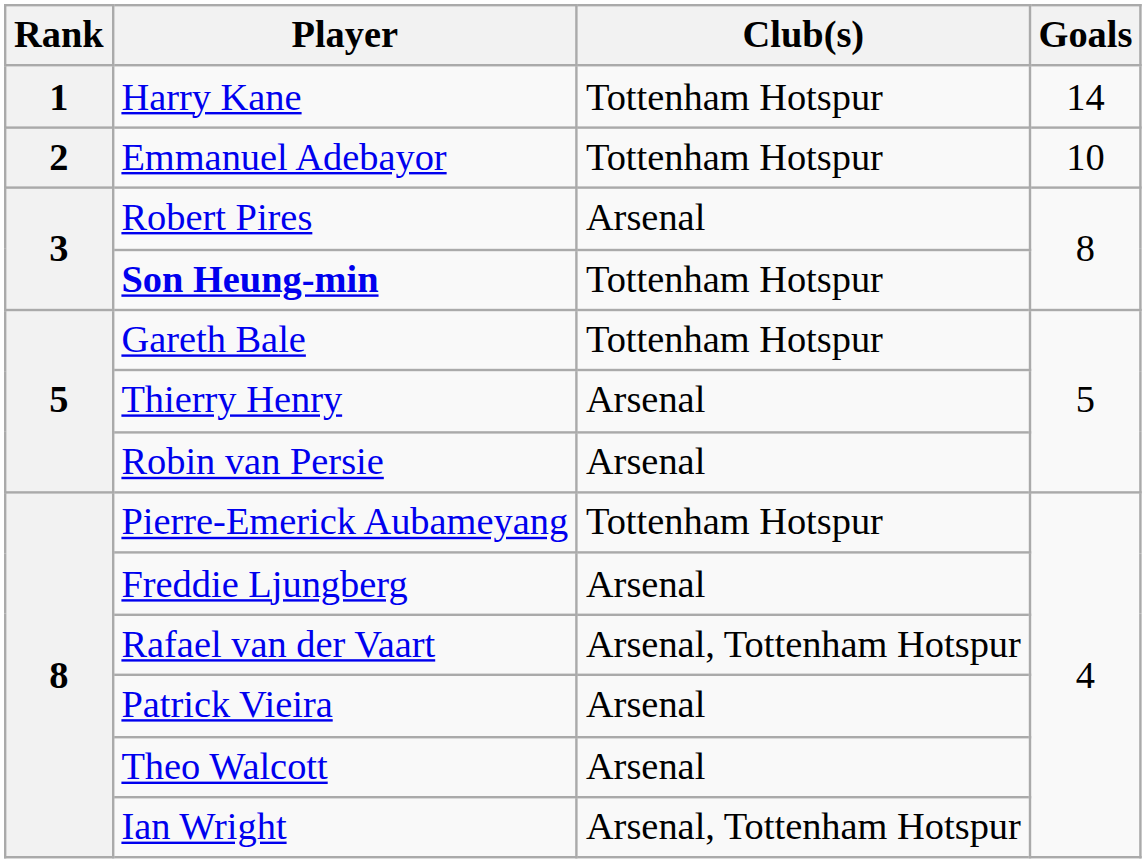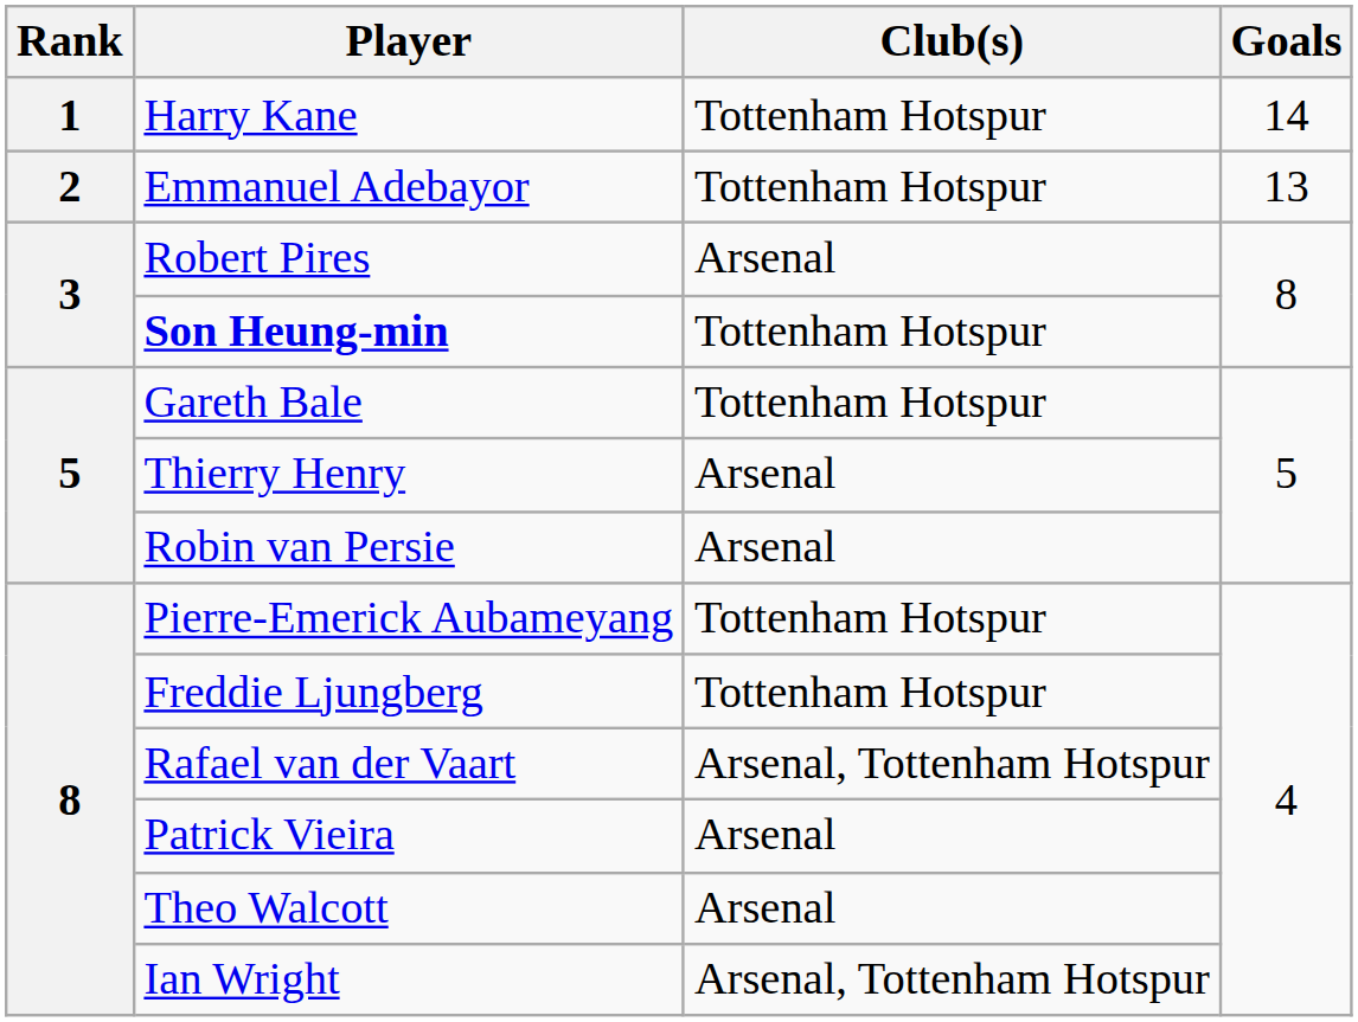Emmanuel Adebayor | Goals: 10 -> 13
Freddie Ljungberg | Club(s): Arsenal -> Tottenham Hotspur
